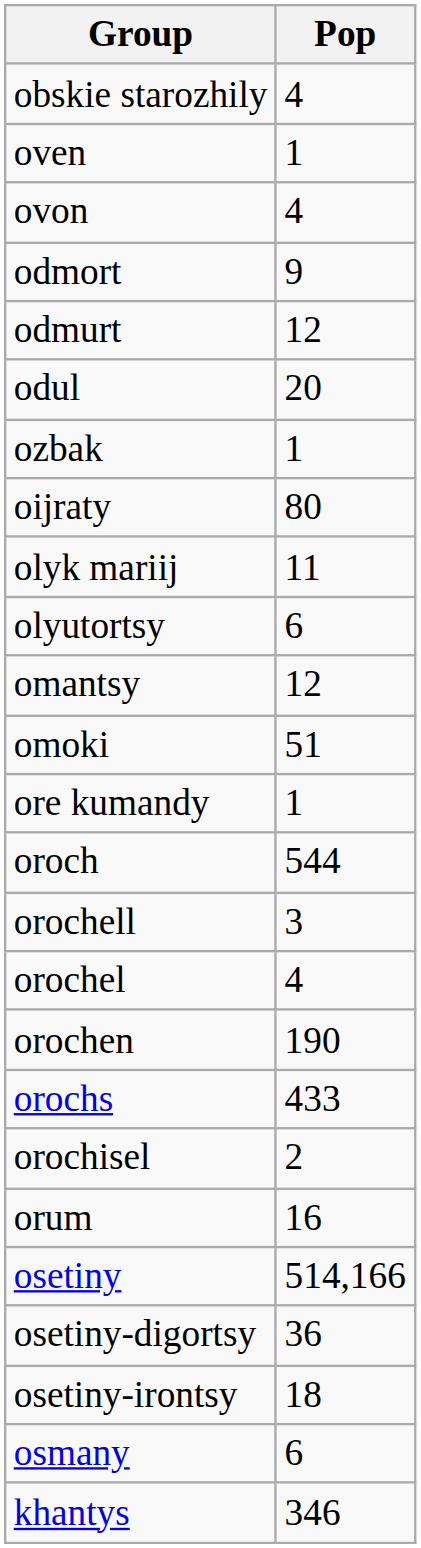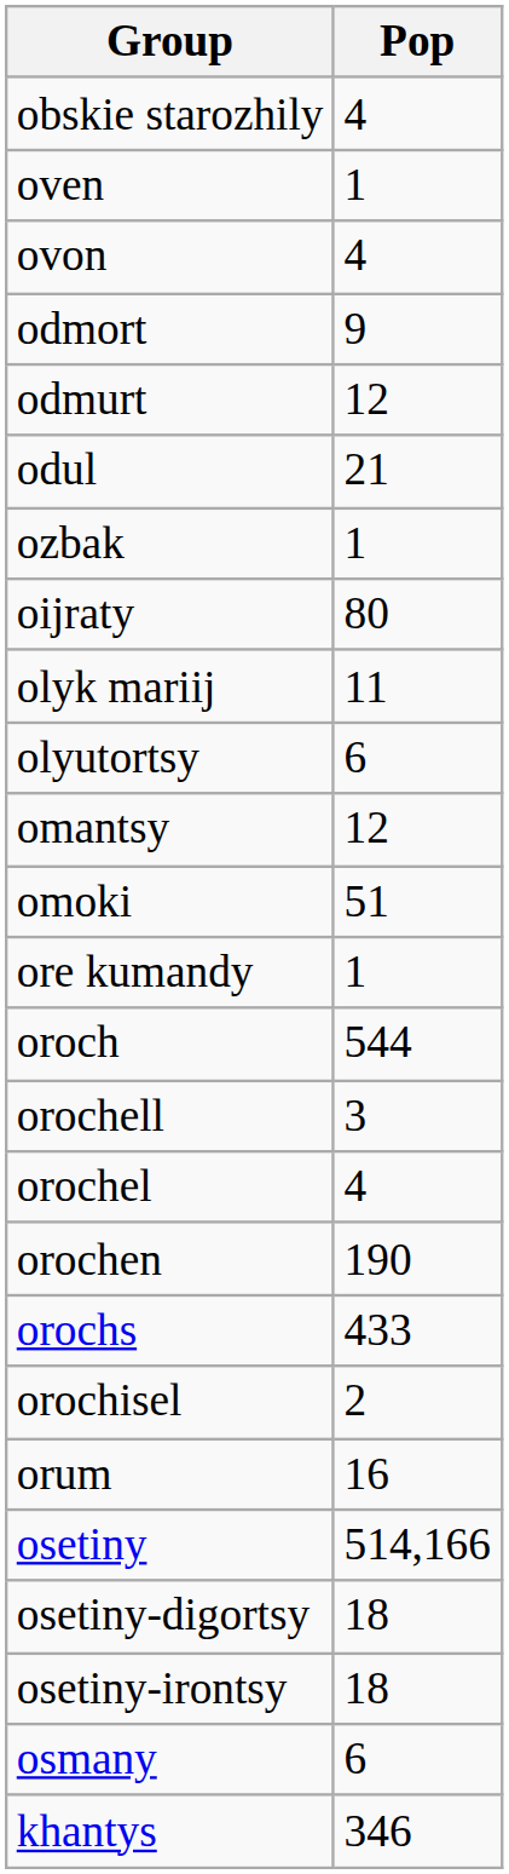odul | Pop: 20 -> 21
osetiny-digortsy | Pop: 36 -> 18
